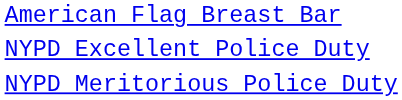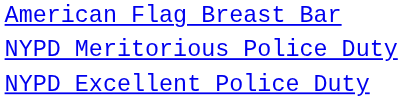rows swapped: NYPD Meritorious Police Duty <-> NYPD Excellent Police Duty
